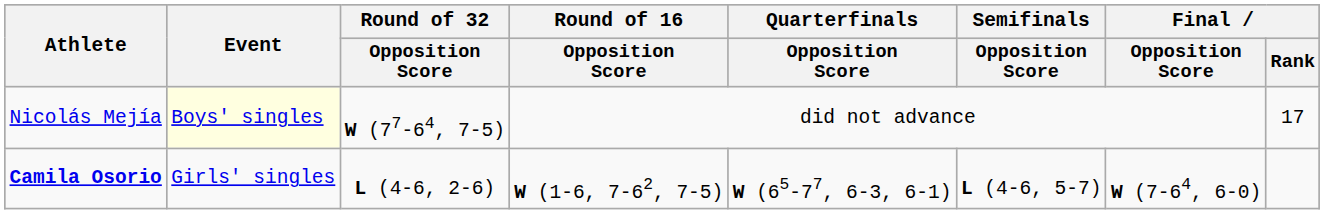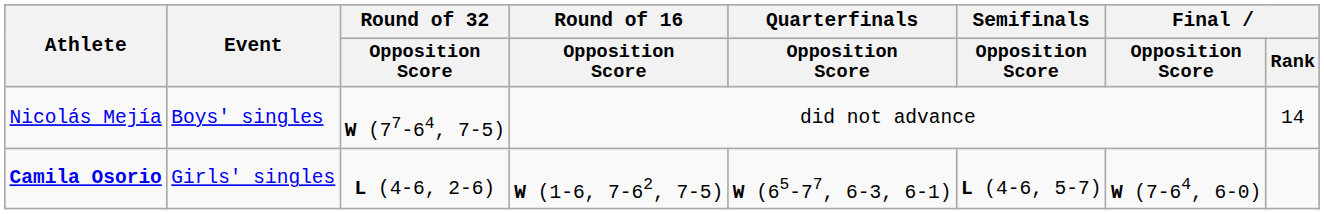Nicolás Mejía | Event: lightyellow background -> no background
Nicolás Mejía | Final / Rank: 17 -> 14
